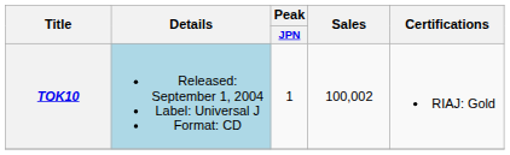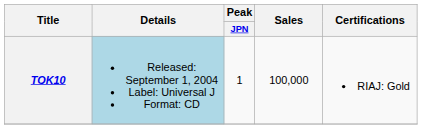TOK10 | Sales: 100,002 -> 100,000
